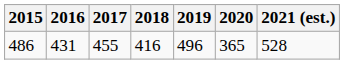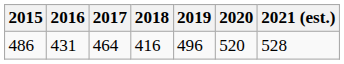486 | 2017: 455 -> 464
486 | 2020: 365 -> 520
